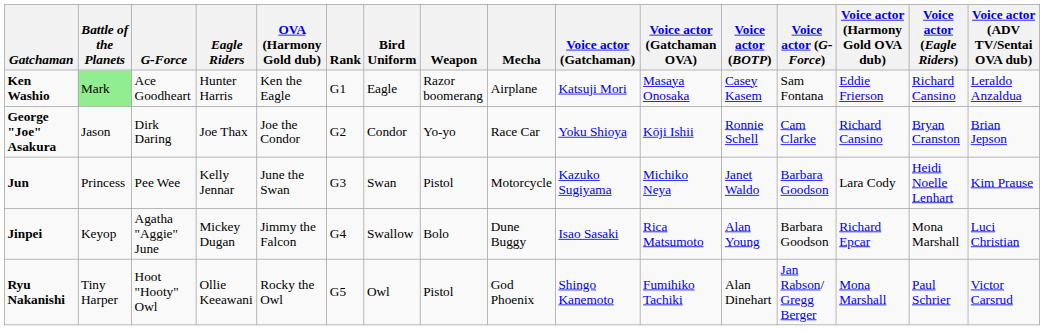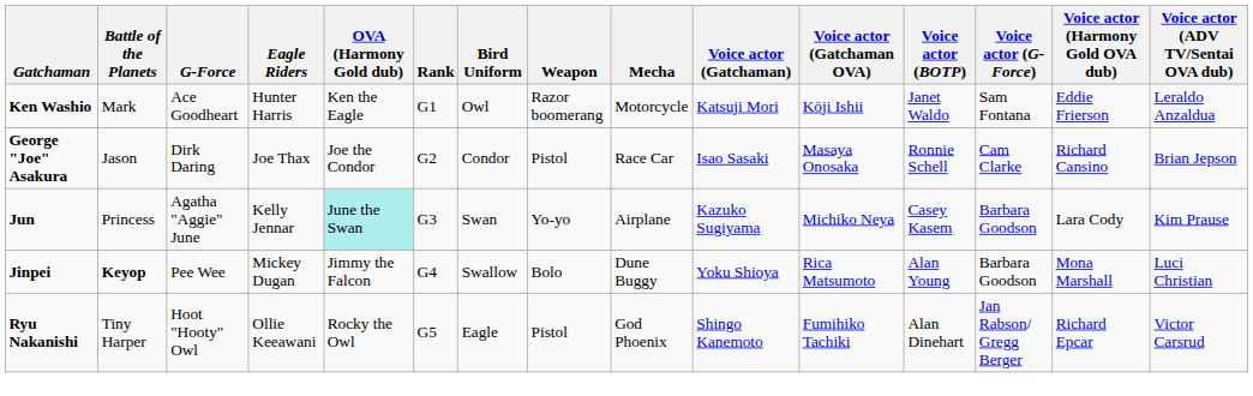- column: Voice actor (Eagle Riders) | Richard Cansino | Bryan Cranston | Heidi Noelle Lenhart | Mona Marshall | Paul Schrier
Ken Washio | Battle of the Planets: lightgreen background -> no background
Ken Washio | Bird Uniform: Eagle -> Owl
Ken Washio | Mecha: Airplane -> Motorcycle
Ken Washio | Voice actor (Gatchaman OVA): Masaya Onosaka -> Kōji Ishii
Ken Washio | Voice actor (BOTP): Casey Kasem -> Janet Waldo
George "Joe" Asakura | Weapon: Yo-yo -> Pistol
George "Joe" Asakura | Voice actor (Gatchaman): Yoku Shioya -> Isao Sasaki
George "Joe" Asakura | Voice actor (Gatchaman OVA): Kōji Ishii -> Masaya Onosaka
Jun | G-Force: Pee Wee -> Agatha "Aggie" June
Jun | OVA (Harmony Gold dub): no background -> paleturquoise background
Jun | Weapon: Pistol -> Yo-yo
Jun | Mecha: Motorcycle -> Airplane
Jun | Voice actor (BOTP): Janet Waldo -> Casey Kasem
Jinpei | Battle of the Planets: normal -> bold
Jinpei | G-Force: Agatha "Aggie" June -> Pee Wee
Jinpei | Voice actor (Gatchaman): Isao Sasaki -> Yoku Shioya
Jinpei | Voice actor (Harmony Gold OVA dub): Richard Epcar -> Mona Marshall
Ryu Nakanishi | Bird Uniform: Owl -> Eagle
Ryu Nakanishi | Voice actor (Harmony Gold OVA dub): Mona Marshall -> Richard Epcar
